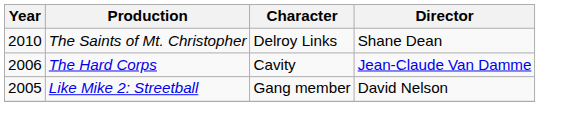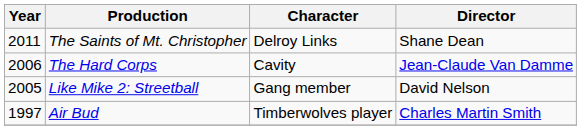The Saints of Mt. Christopher | Year: 2010 -> 2011
+ row: 1997 | Air Bud | Timberwolves player | Charles Martin Smith
